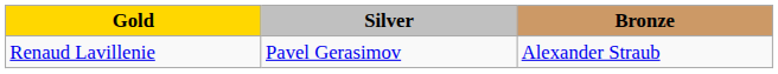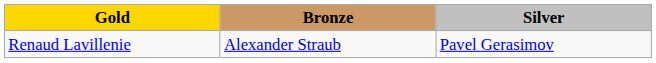columns swapped: Silver <-> Bronze
